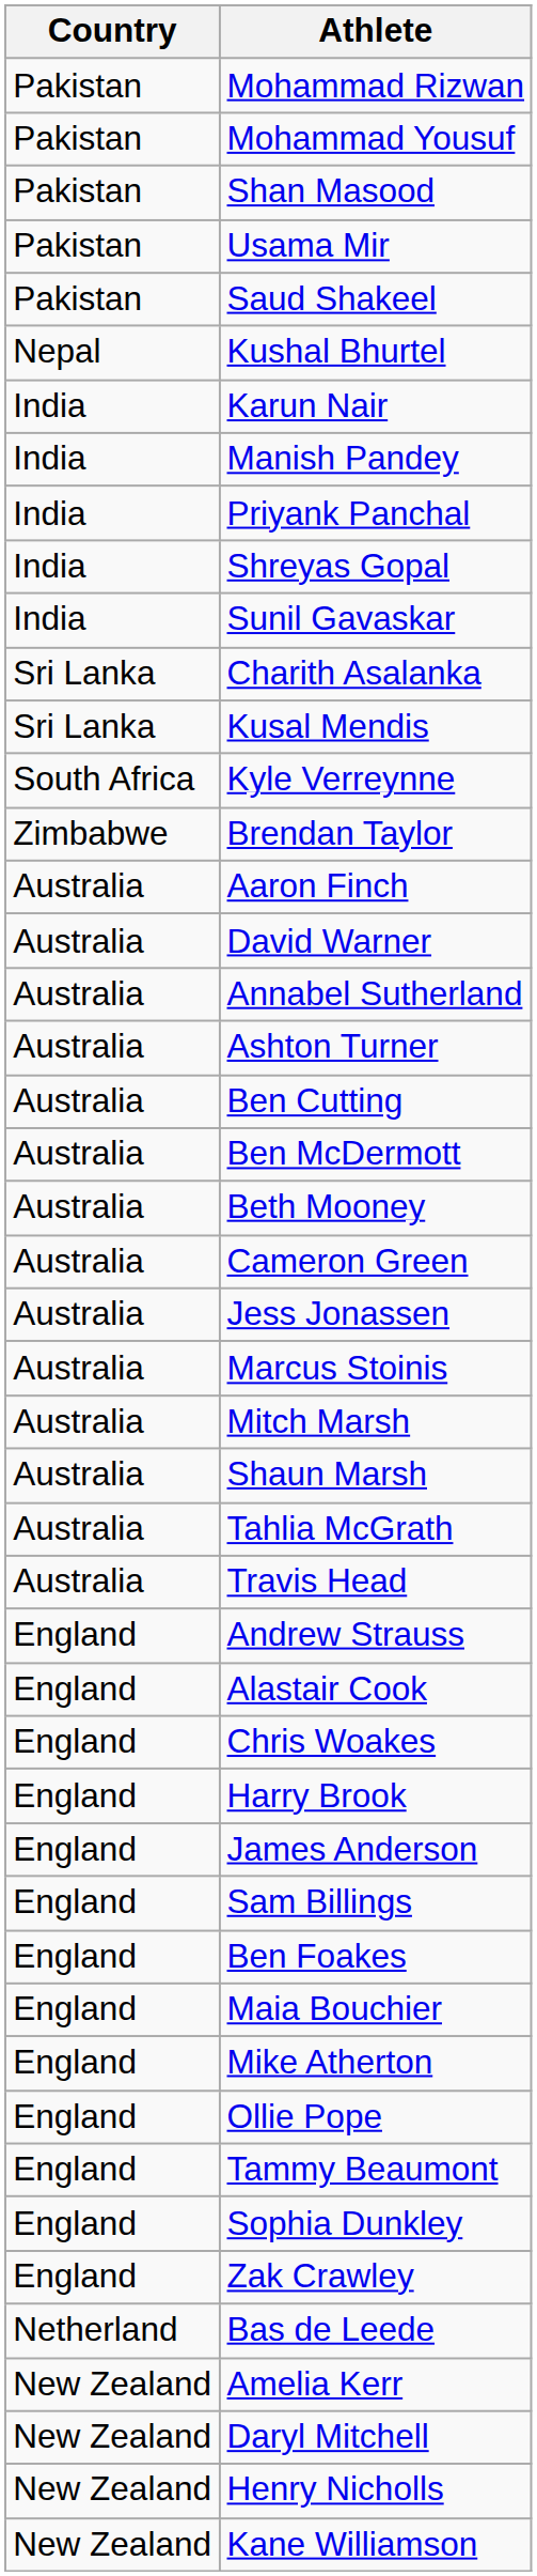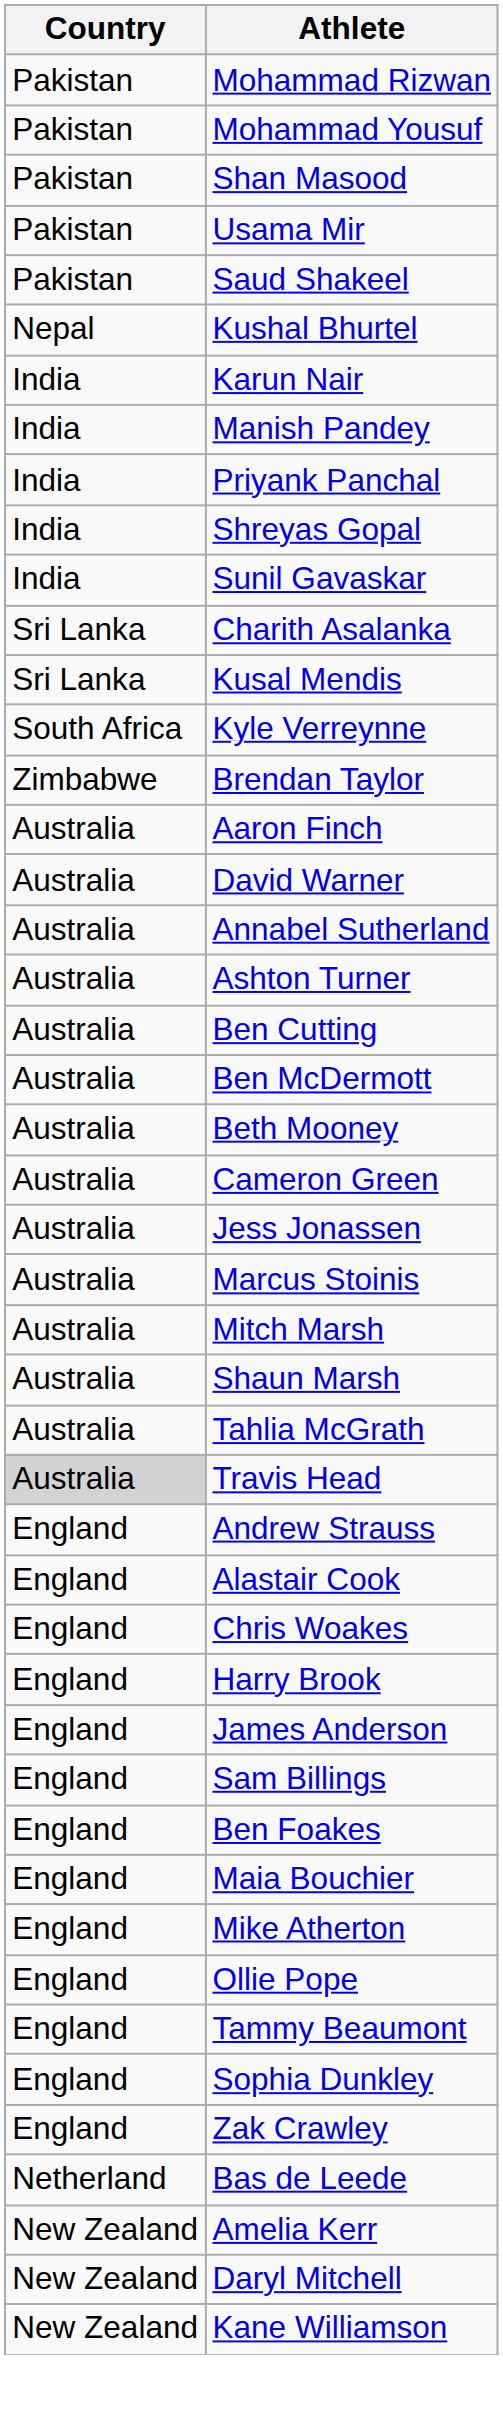Travis Head | Country: no background -> lightgrey background
- row: New Zealand | Henry Nicholls
